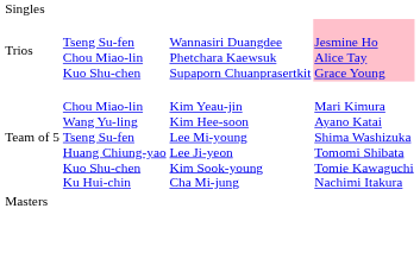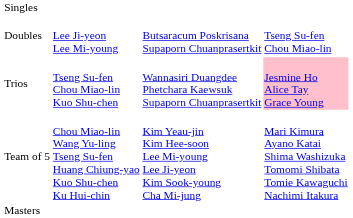+ row: Doubles | Lee Ji-yeon Lee Mi-young | Butsaracum Poskrisana Supaporn Chuanprasertkit | Tseng Su-fen Chou Miao-lin
